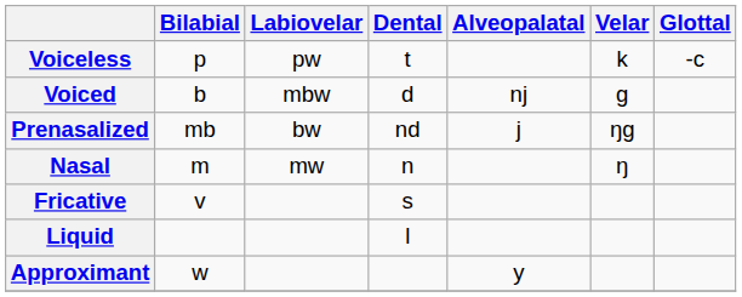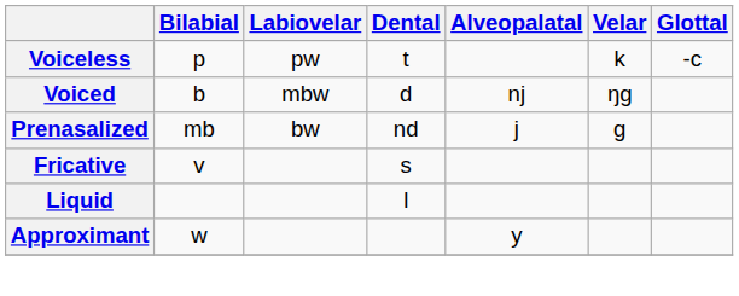Voiced | Velar: g -> ŋg
Prenasalized | Velar: ŋg -> g
- row: Nasal | m | mw | n | ŋ
